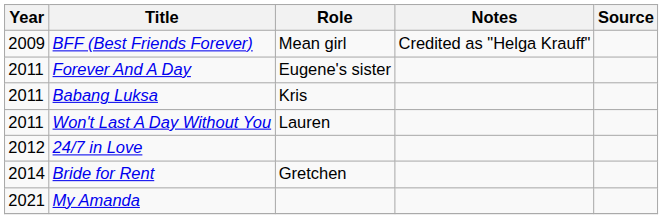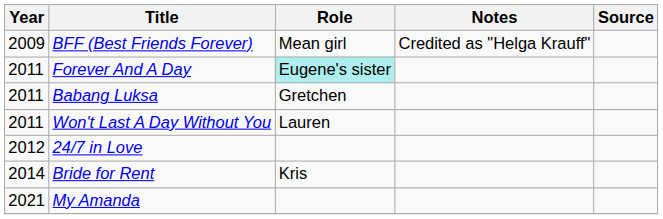Forever And A Day | Role: no background -> paleturquoise background
Babang Luksa | Role: Kris -> Gretchen
Bride for Rent | Role: Gretchen -> Kris
